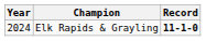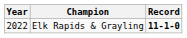Elk Rapids & Grayling | Year: 2024 -> 2022
